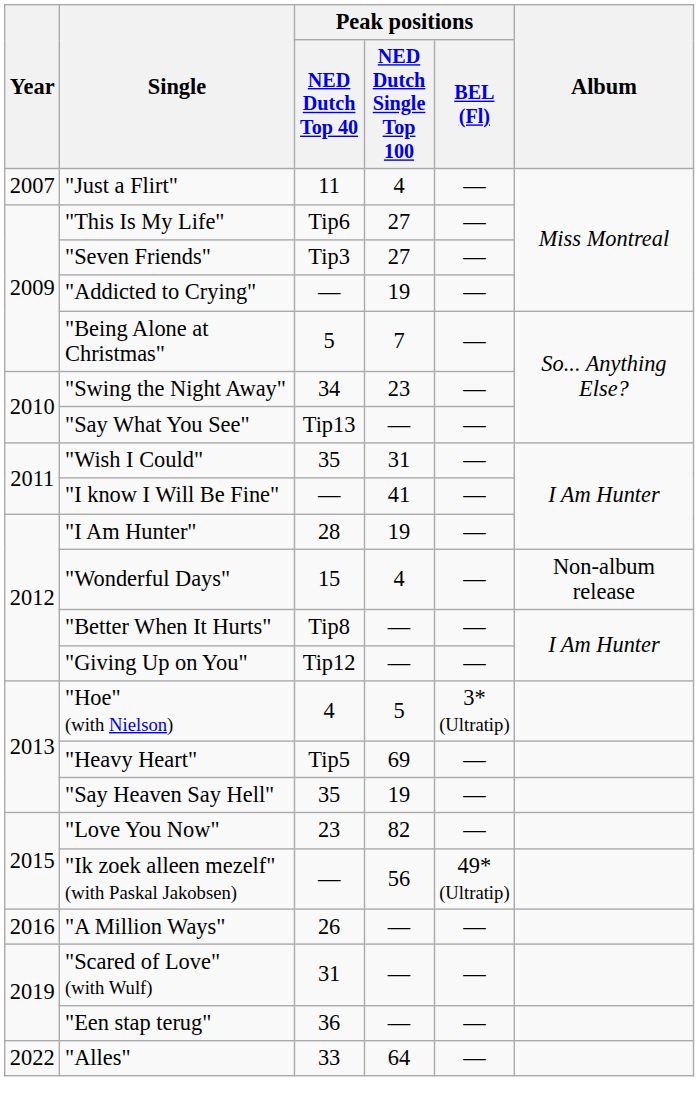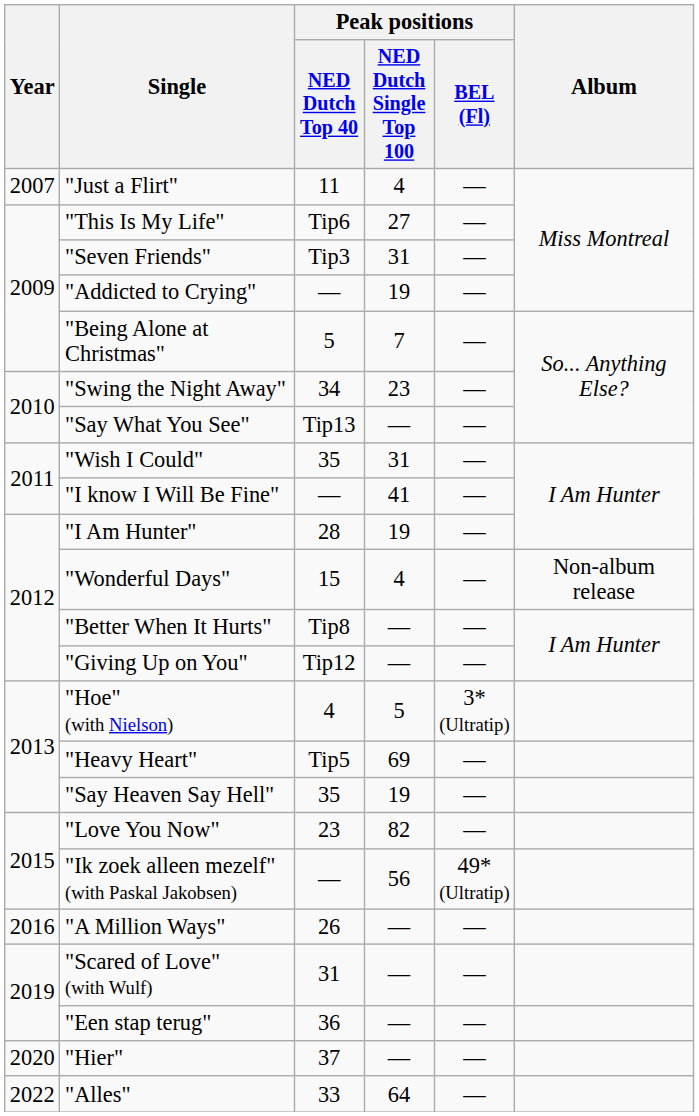"Seven Friends" | Peak positions / NED Dutch Single Top 100: 27 -> 31
+ row: 2020 | "Hier" | 37 | — | —
